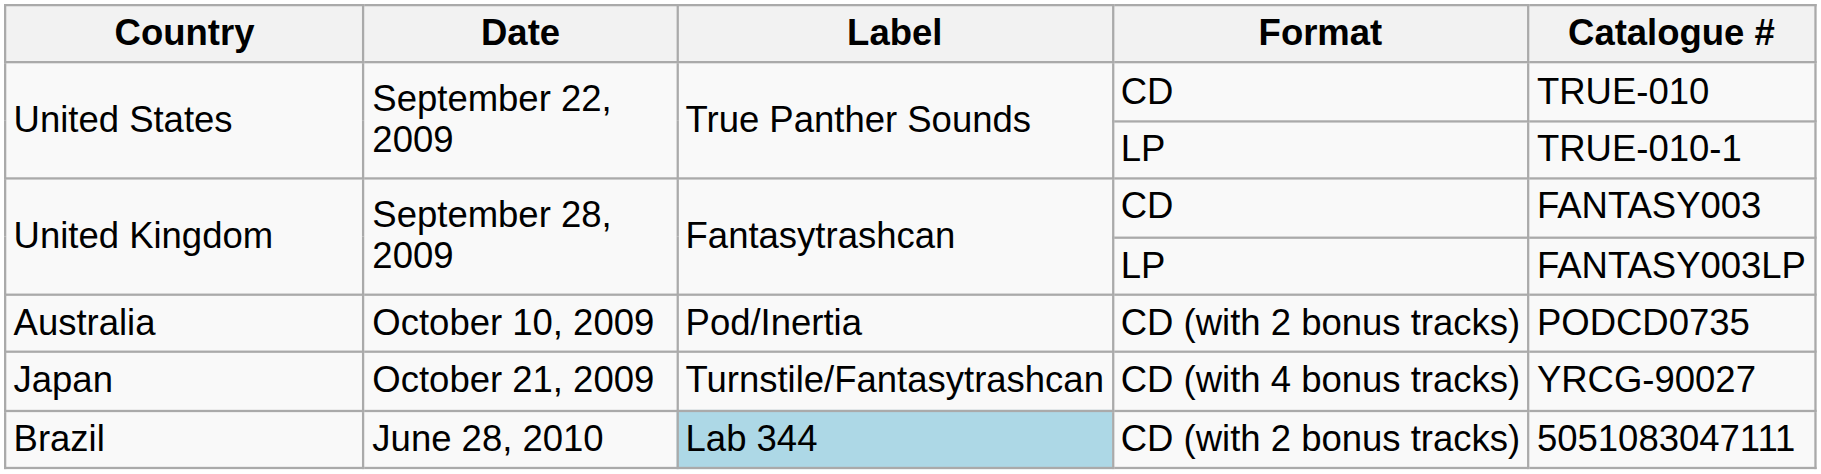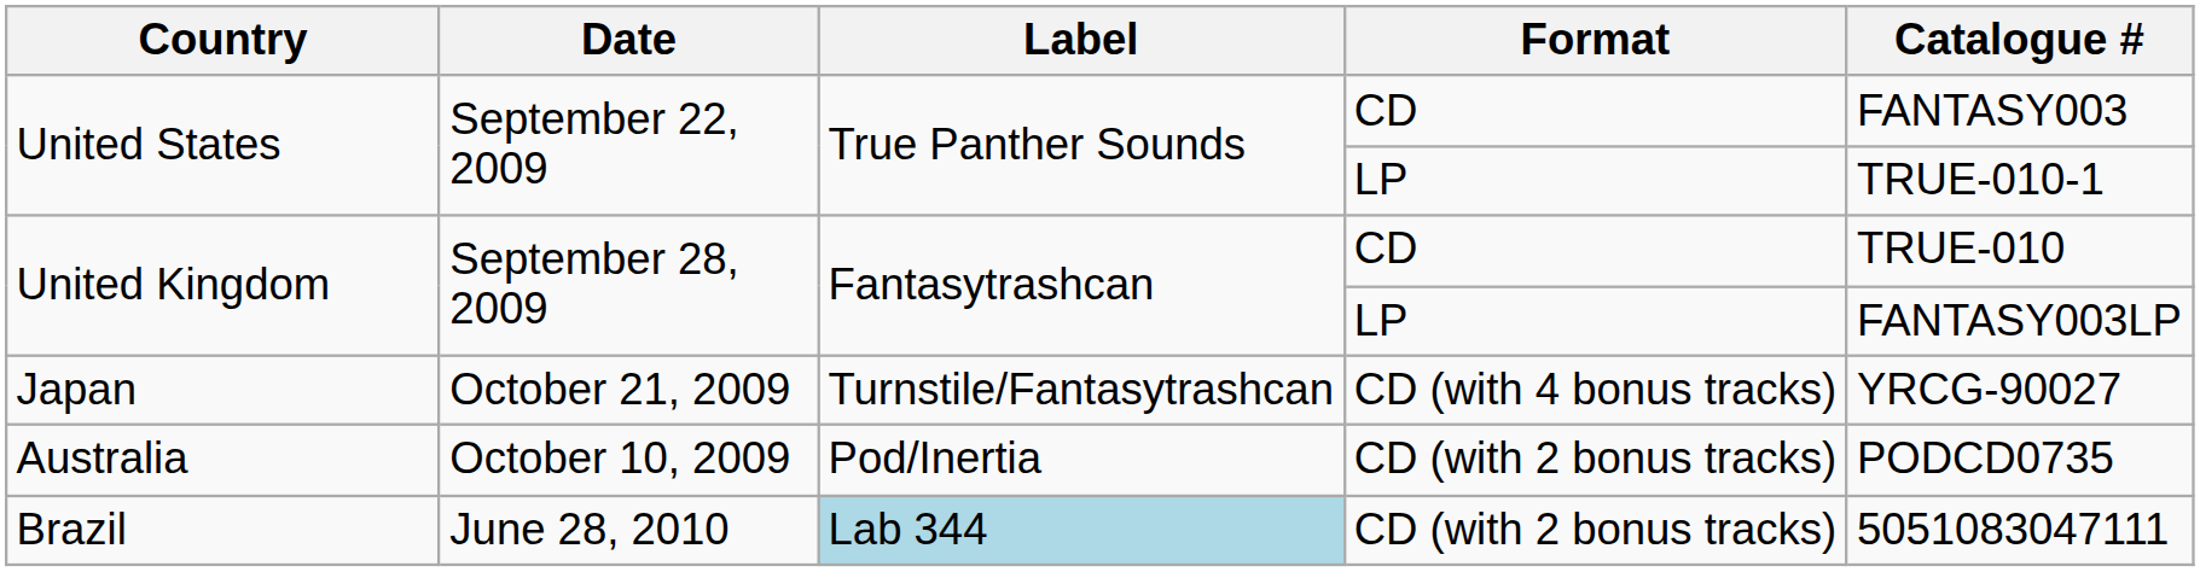United States / CD | Catalogue #: TRUE-010 -> FANTASY003
United Kingdom / CD | Catalogue #: FANTASY003 -> TRUE-010
rows swapped: Australia <-> Japan
